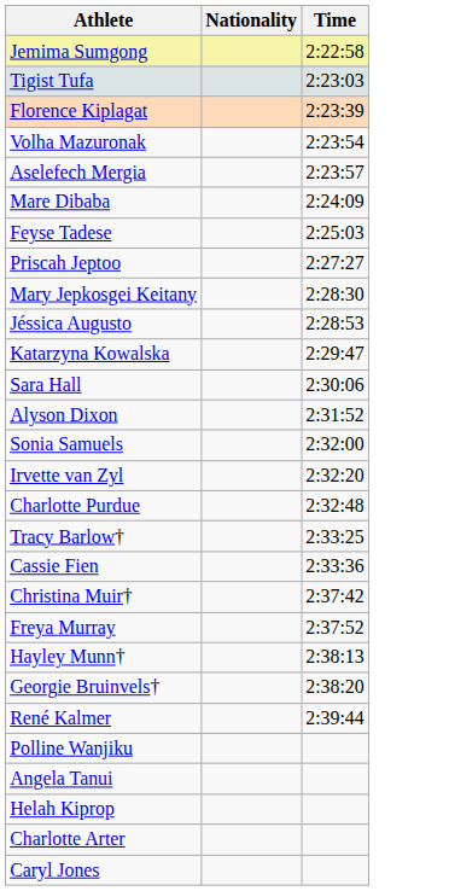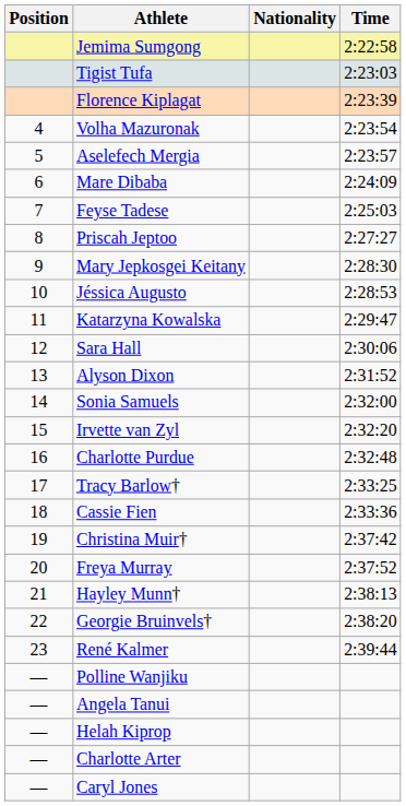+ column: Position | 4 | 5 | 6 | 7 | 8 | 9 | 10 | 11 | 12 | 13 | 14 | 15 | 16 | 17 | 18 | 19 | 20 | 21 | 22 | 23 | — | — | — | — | —
